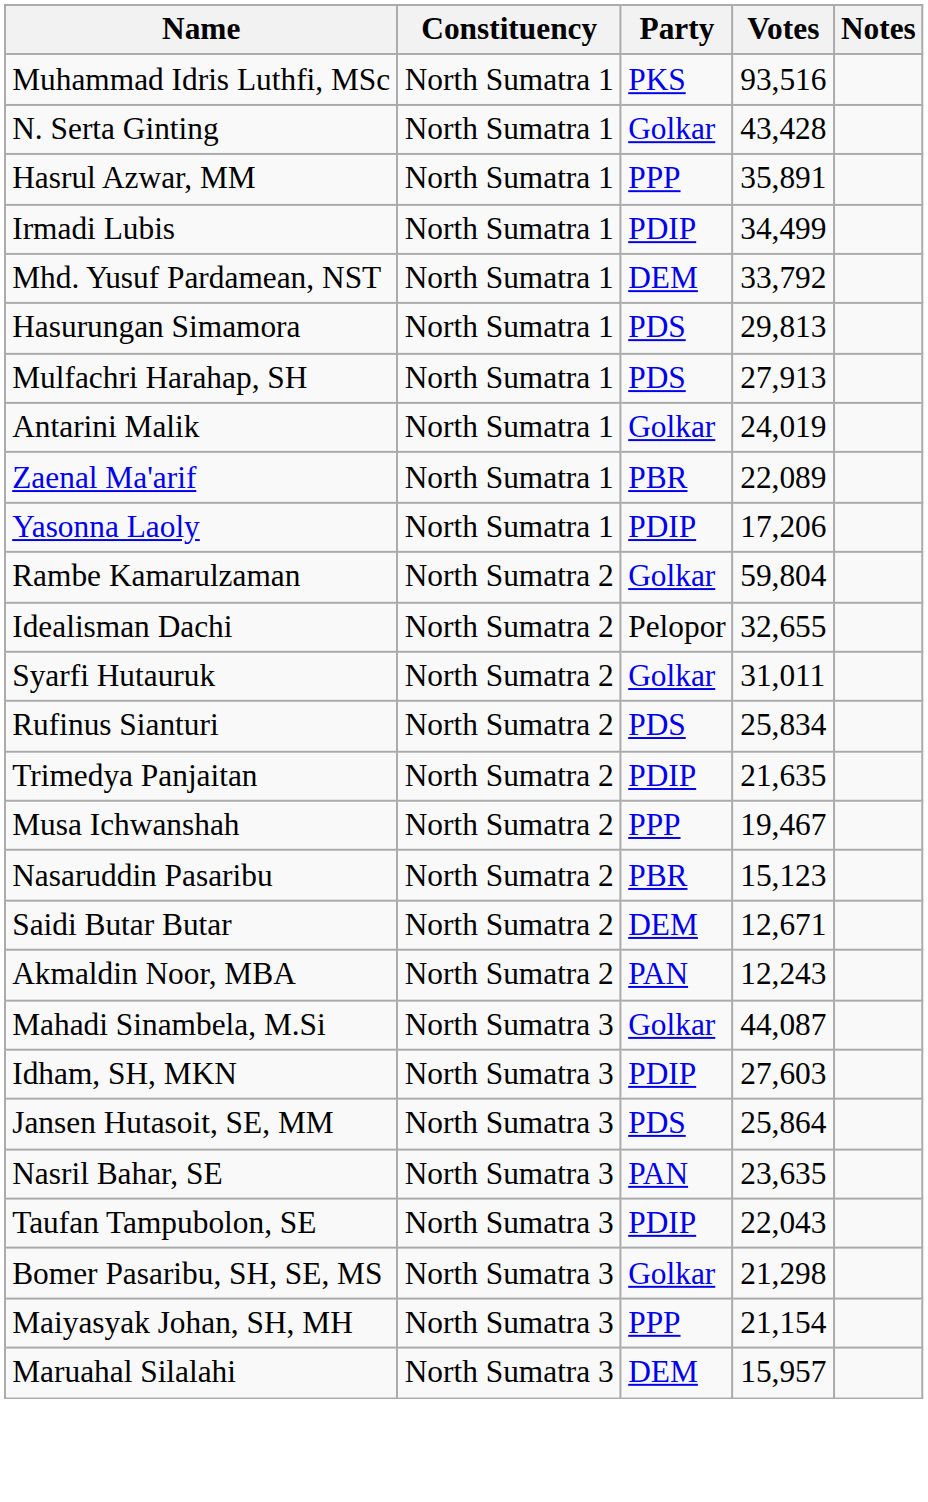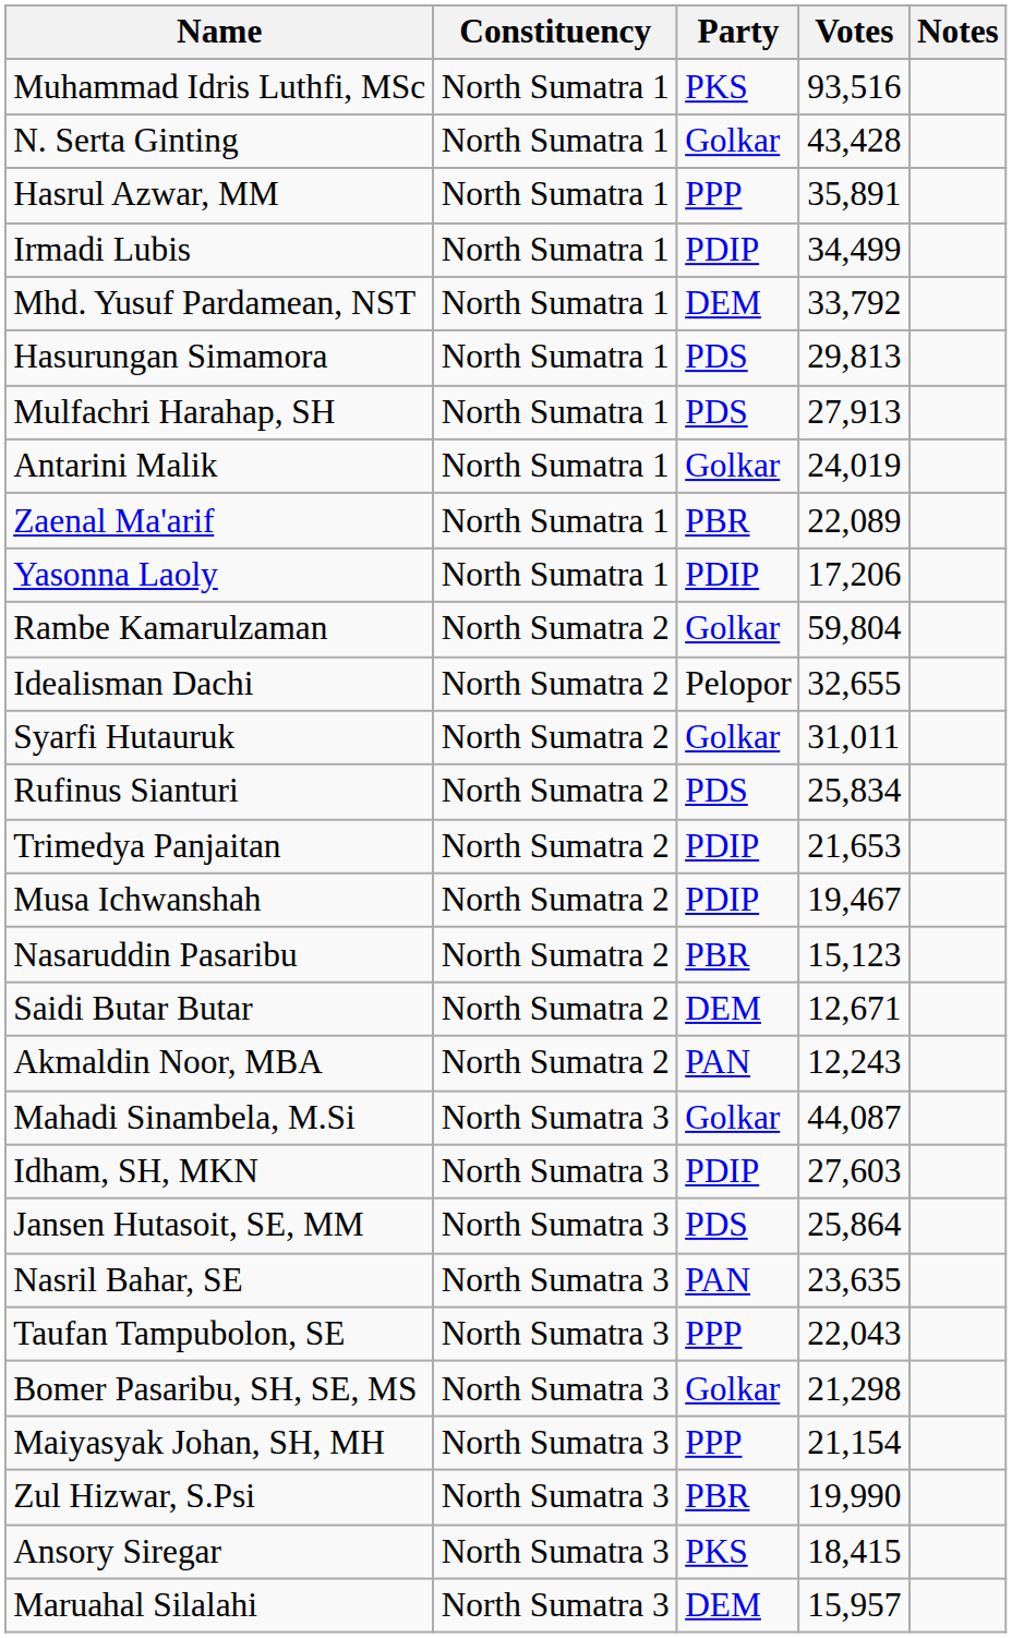Trimedya Panjaitan | Votes: 21,635 -> 21,653
Musa Ichwanshah | Party: PPP -> PDIP
Taufan Tampubolon, SE | Party: PDIP -> PPP
+ row: Zul Hizwar, S.Psi | North Sumatra 3 | PBR | 19,990
+ row: Ansory Siregar | North Sumatra 3 | PKS | 18,415
